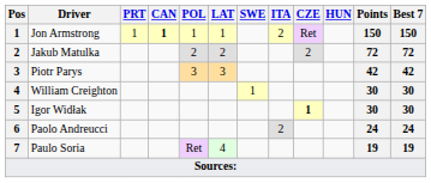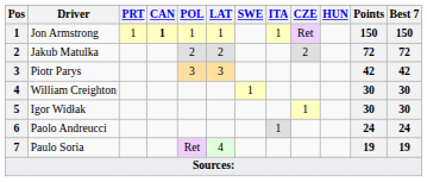Jon Armstrong | ITA: 2 -> 1
Igor Widłak | CZE: bold -> normal
Paolo Andreucci | ITA: 2 -> 1
